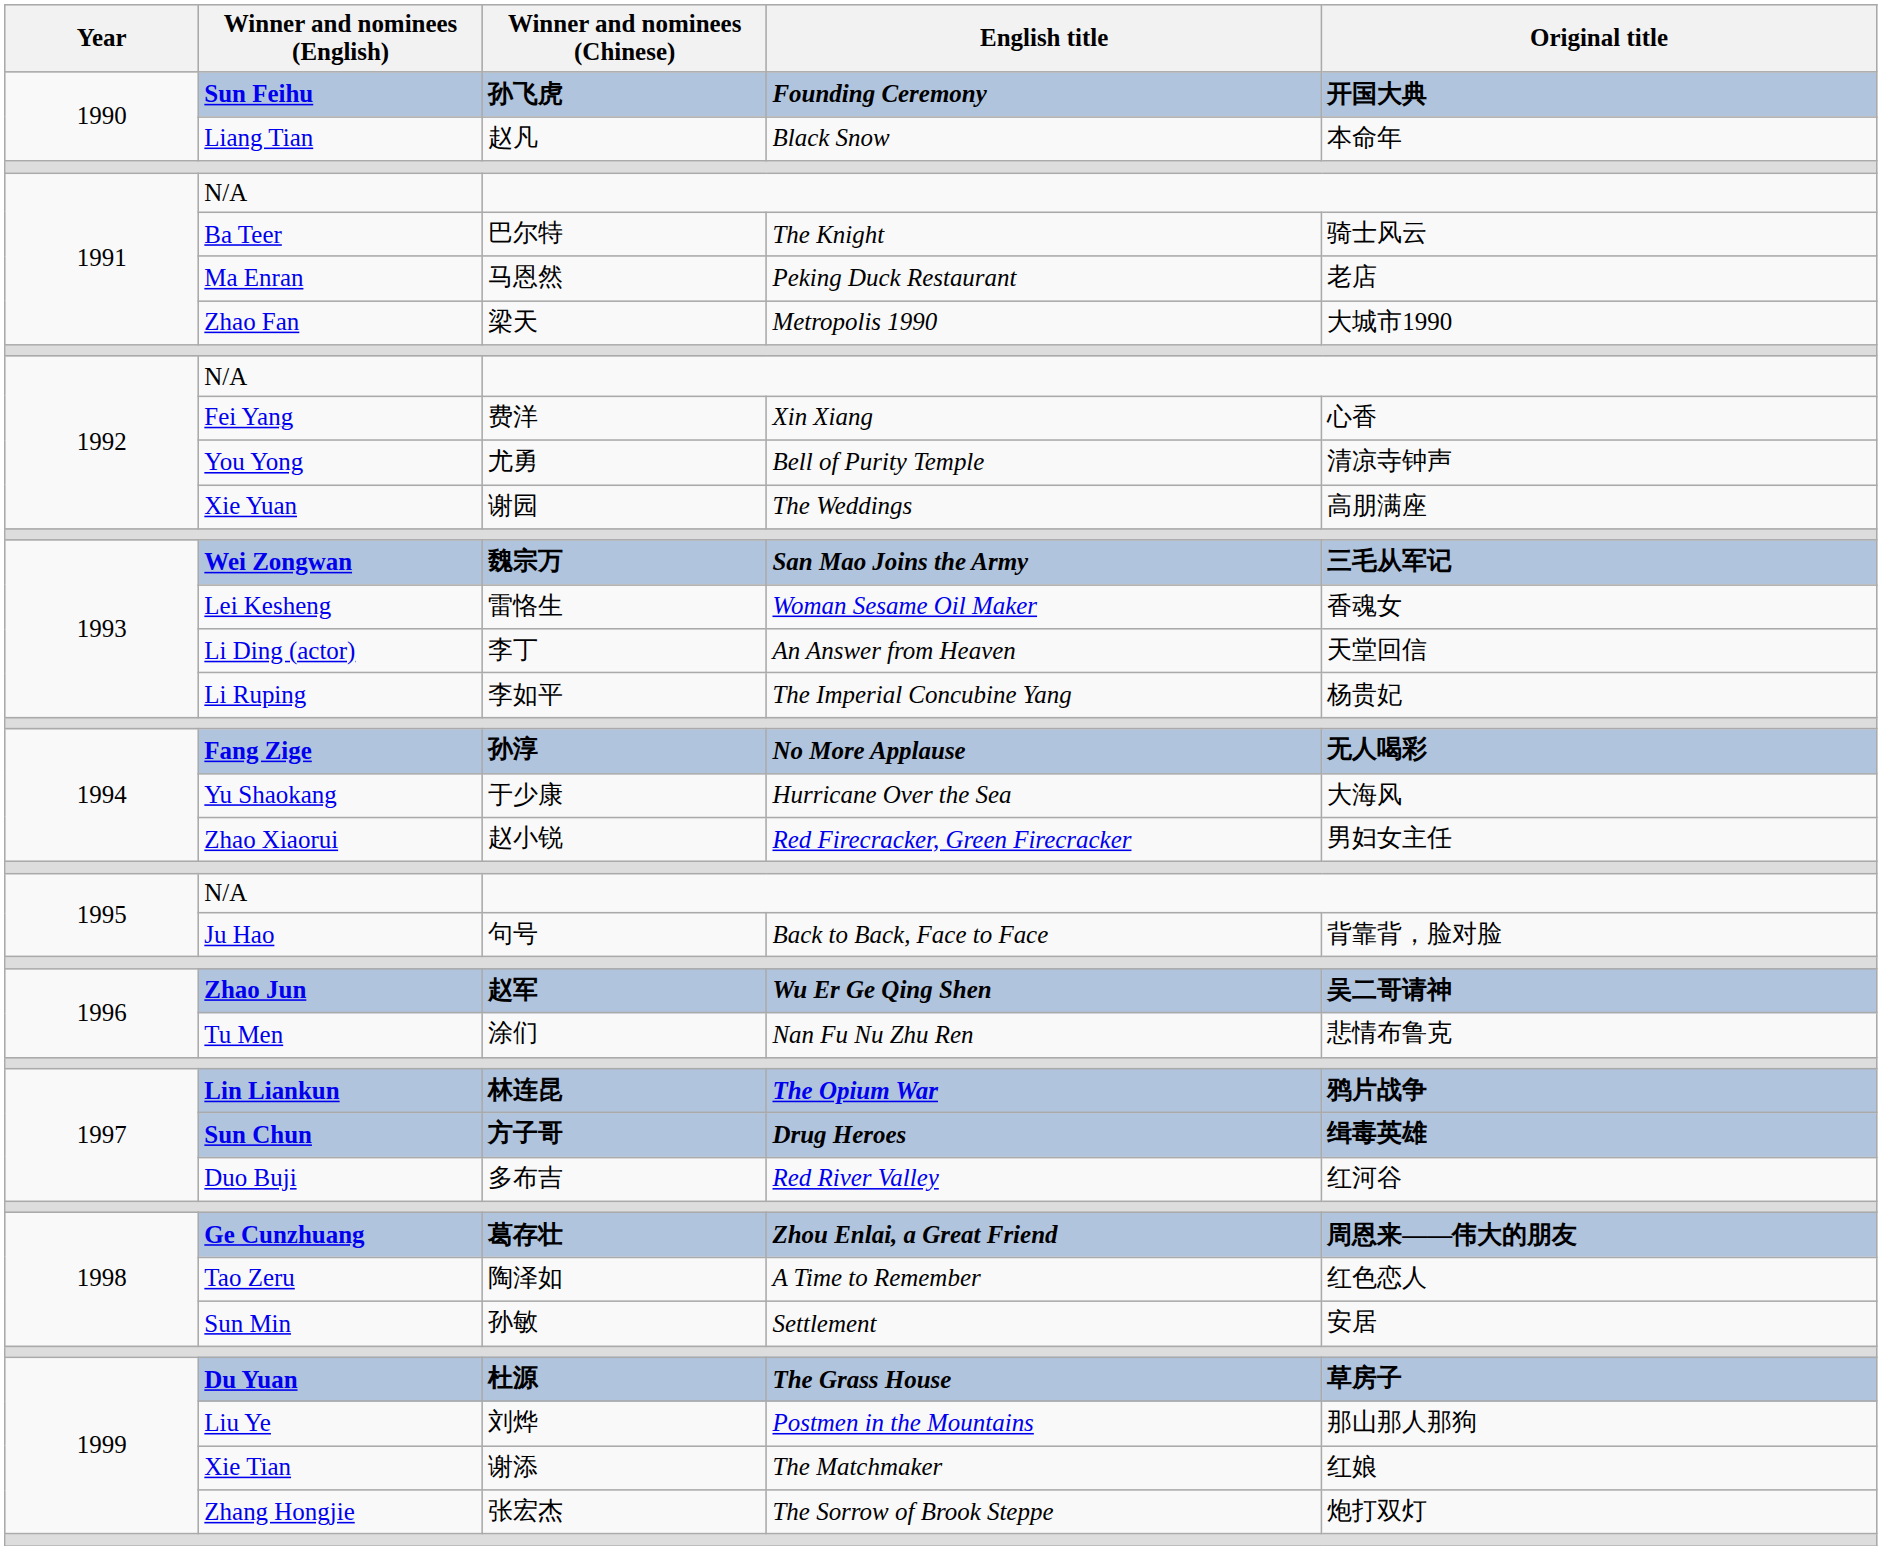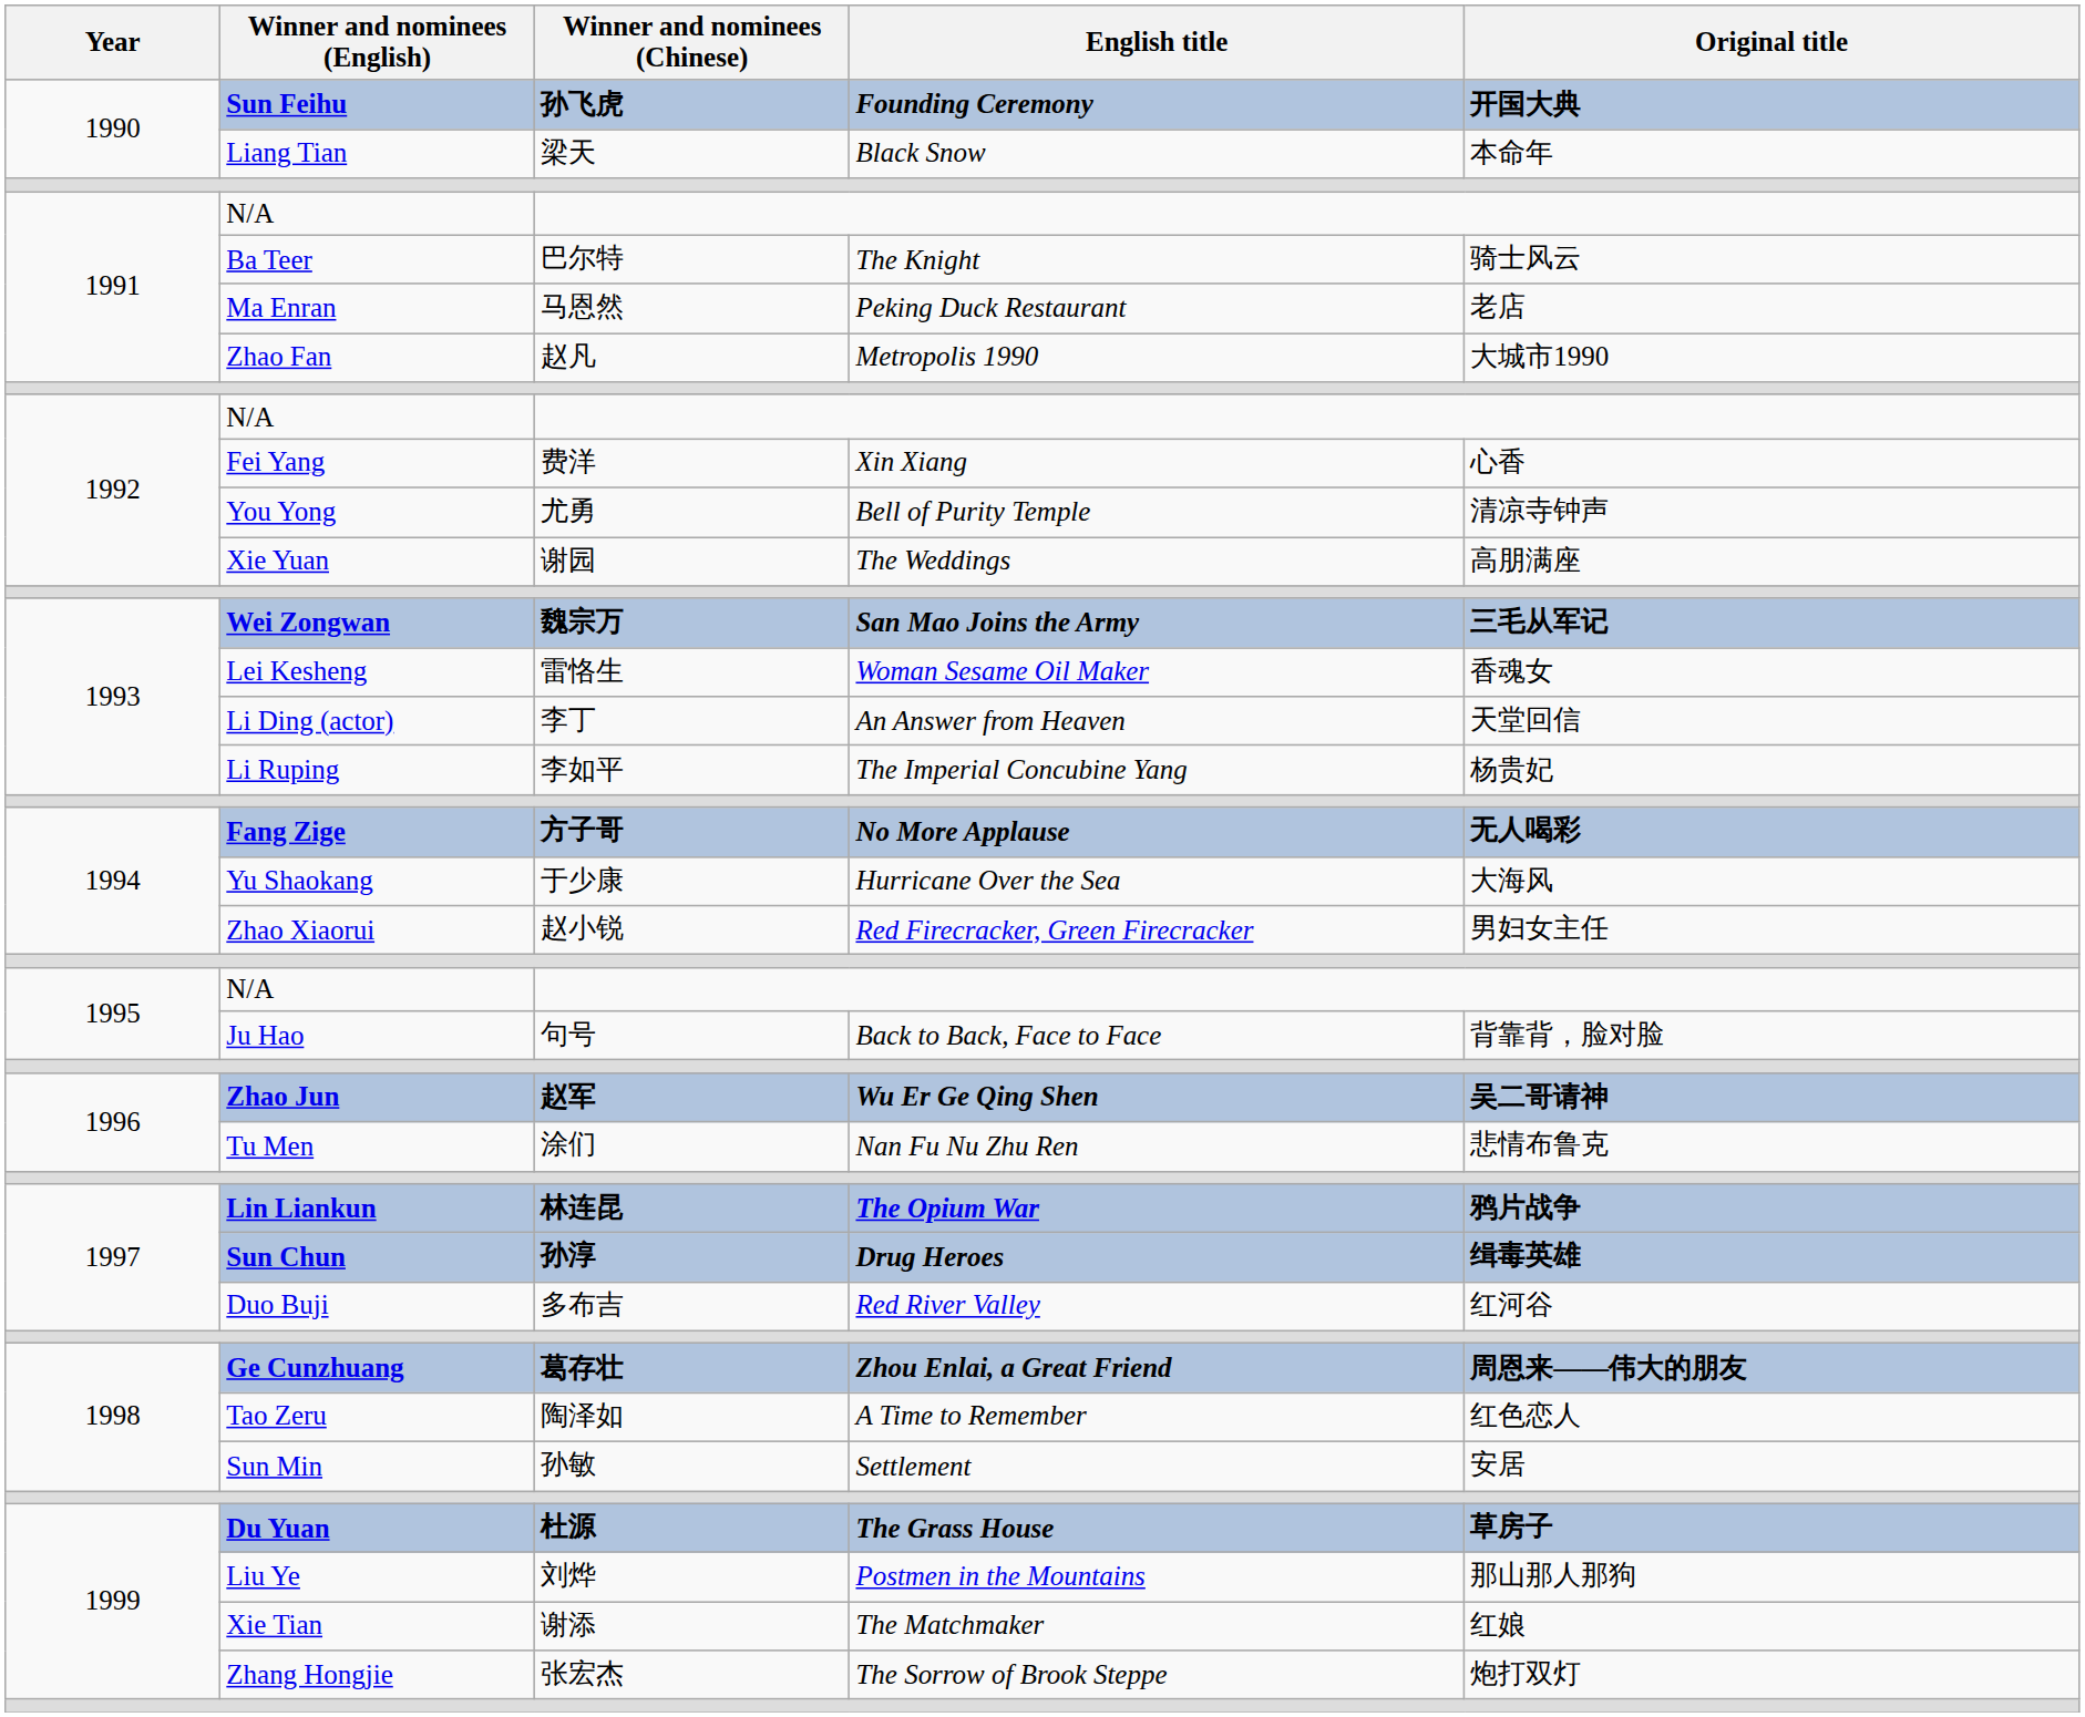Liang Tian | Winner and nominees (Chinese): 赵凡 -> 梁天
Zhao Fan | Winner and nominees (Chinese): 梁天 -> 赵凡
Fang Zige | Winner and nominees (Chinese): 孙淳 -> 方子哥
Sun Chun | Winner and nominees (Chinese): 方子哥 -> 孙淳
